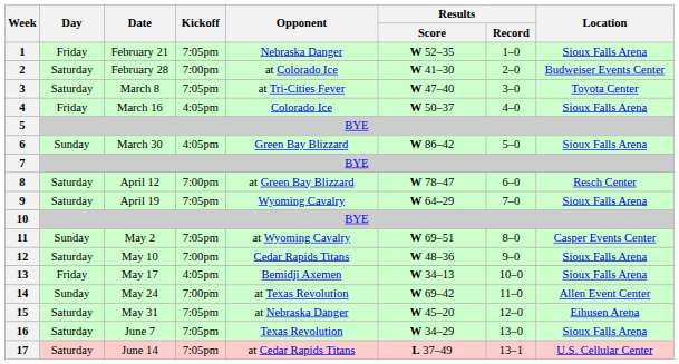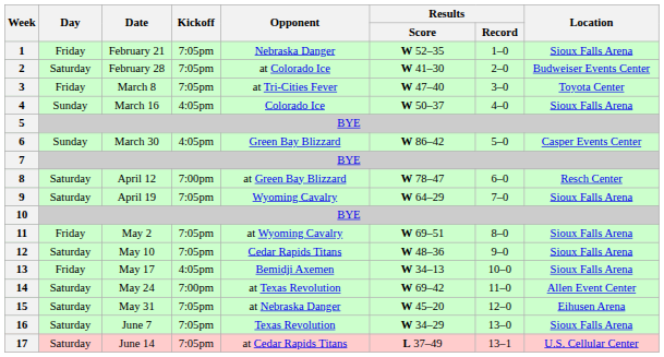2 | Kickoff: 7:00pm -> 7:05pm
3 | Day: Saturday -> Friday
4 | Day: Friday -> Sunday
6 | Location: Sioux Falls Arena -> Casper Events Center
11 | Day: Sunday -> Friday
11 | Location: Casper Events Center -> Sioux Falls Arena
12 | Kickoff: 7:00pm -> 7:05pm
14 | Day: Sunday -> Saturday
